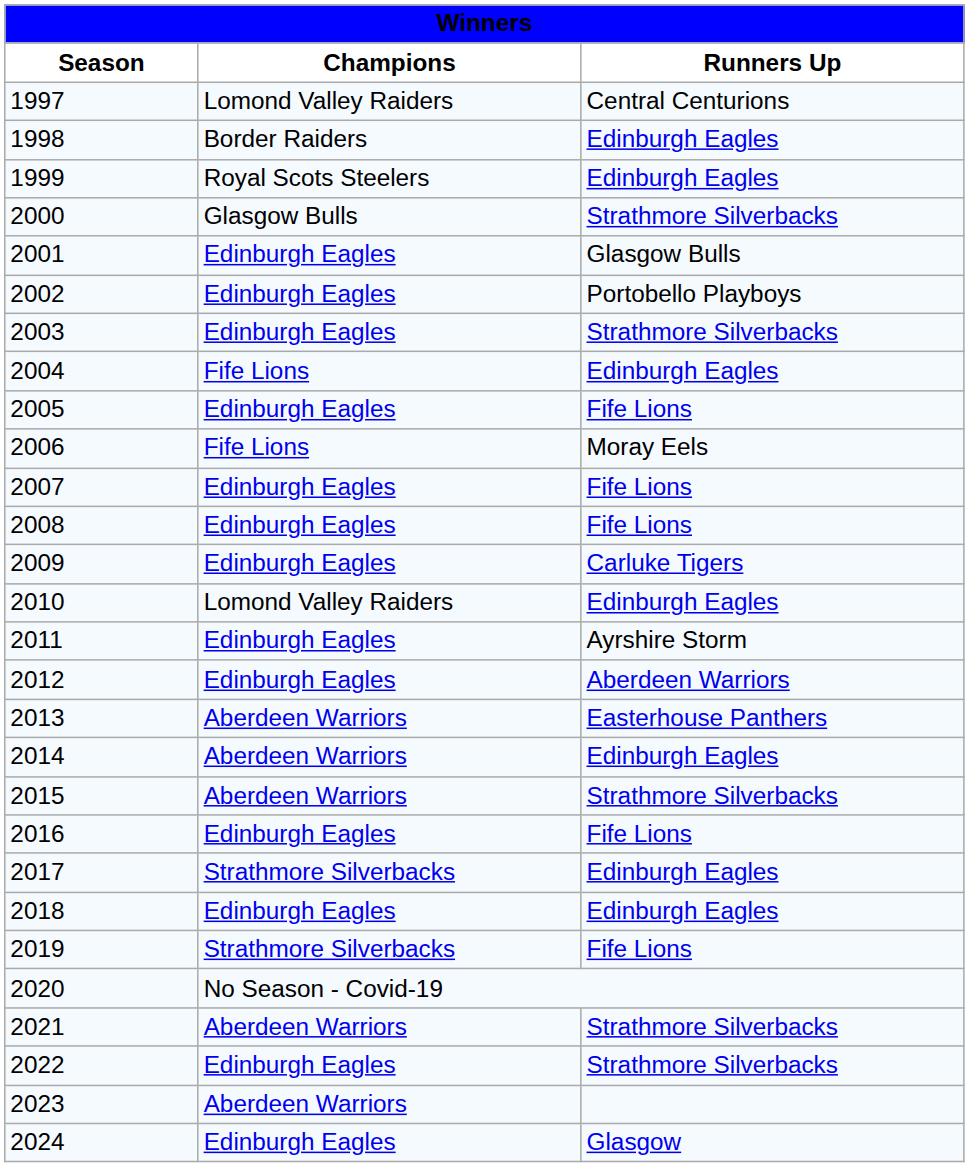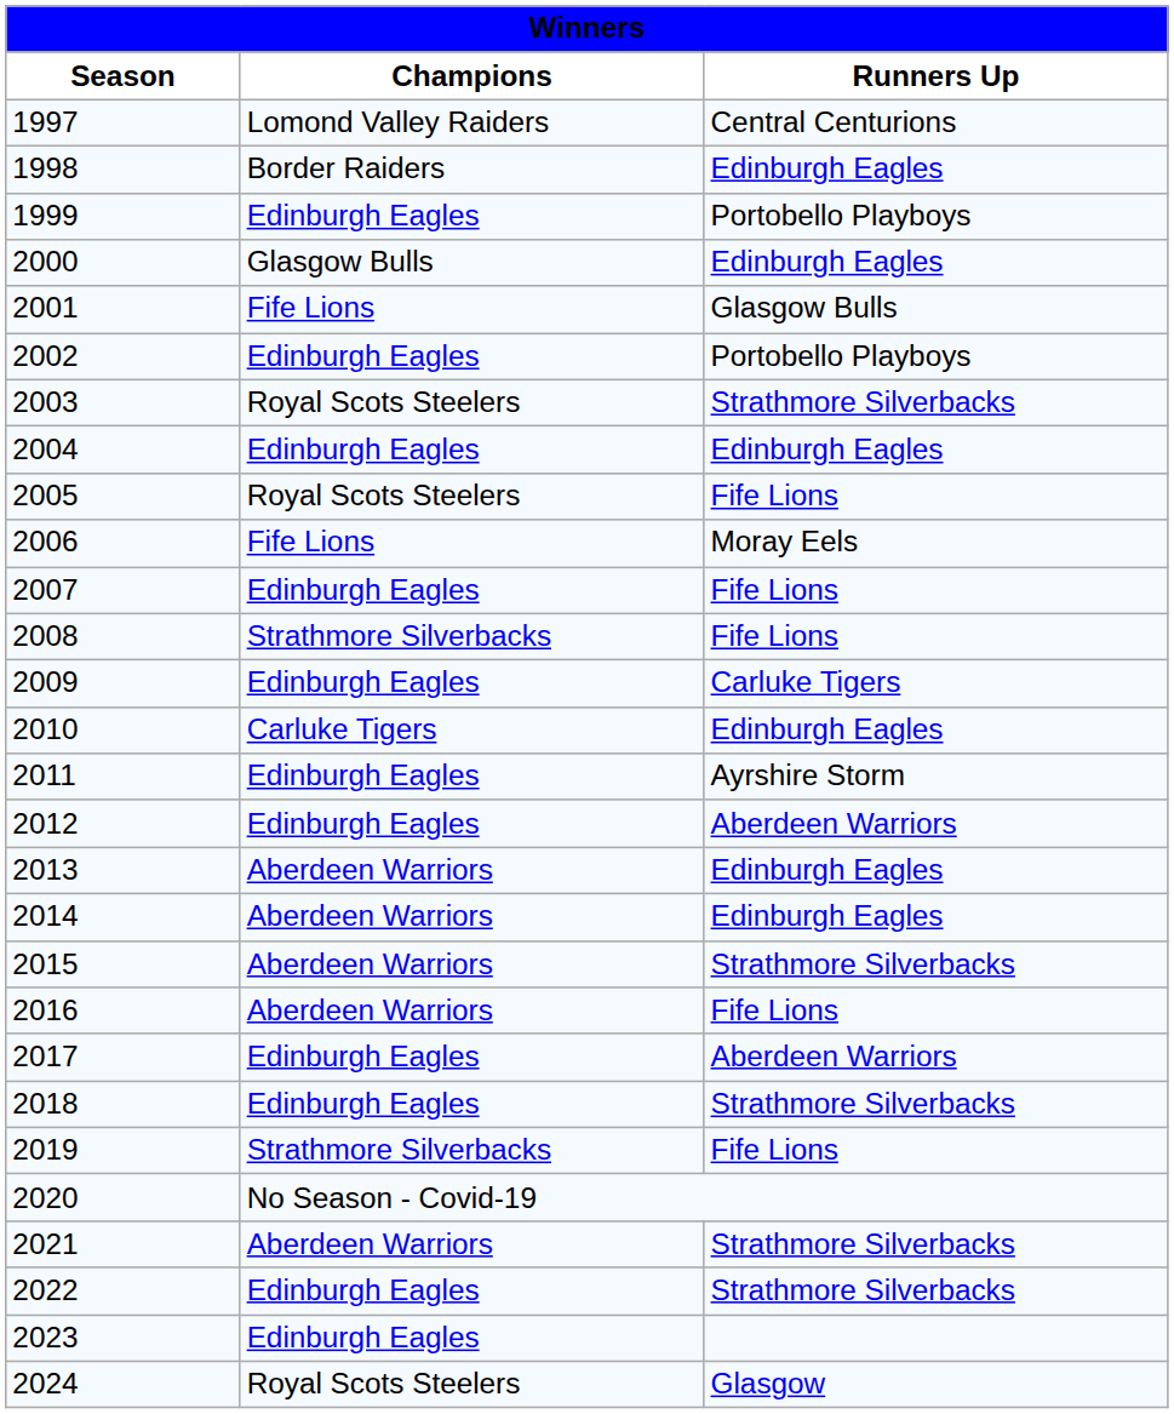1999 | Champions: Royal Scots Steelers -> Edinburgh Eagles
1999 | Runners Up: Edinburgh Eagles -> Portobello Playboys
2000 | Runners Up: Strathmore Silverbacks -> Edinburgh Eagles
2001 | Champions: Edinburgh Eagles -> Fife Lions
2003 | Champions: Edinburgh Eagles -> Royal Scots Steelers
2004 | Champions: Fife Lions -> Edinburgh Eagles
2005 | Champions: Edinburgh Eagles -> Royal Scots Steelers
2008 | Champions: Edinburgh Eagles -> Strathmore Silverbacks
2010 | Champions: Lomond Valley Raiders -> Carluke Tigers
2013 | Runners Up: Easterhouse Panthers -> Edinburgh Eagles
2016 | Champions: Edinburgh Eagles -> Aberdeen Warriors
2017 | Champions: Strathmore Silverbacks -> Edinburgh Eagles
2017 | Runners Up: Edinburgh Eagles -> Aberdeen Warriors
2018 | Runners Up: Edinburgh Eagles -> Strathmore Silverbacks
2023 | Champions: Aberdeen Warriors -> Edinburgh Eagles
2024 | Champions: Edinburgh Eagles -> Royal Scots Steelers
